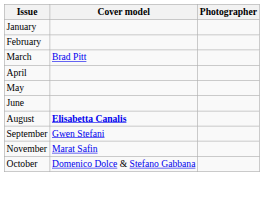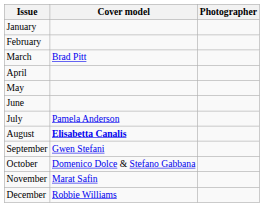+ row: July | Pamela Anderson
rows swapped: October <-> November
+ row: December | Robbie Williams
